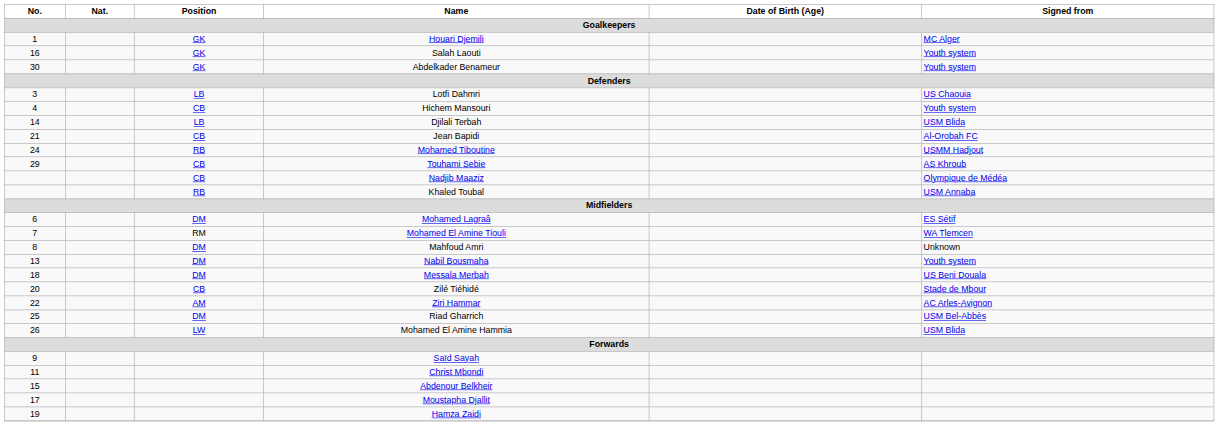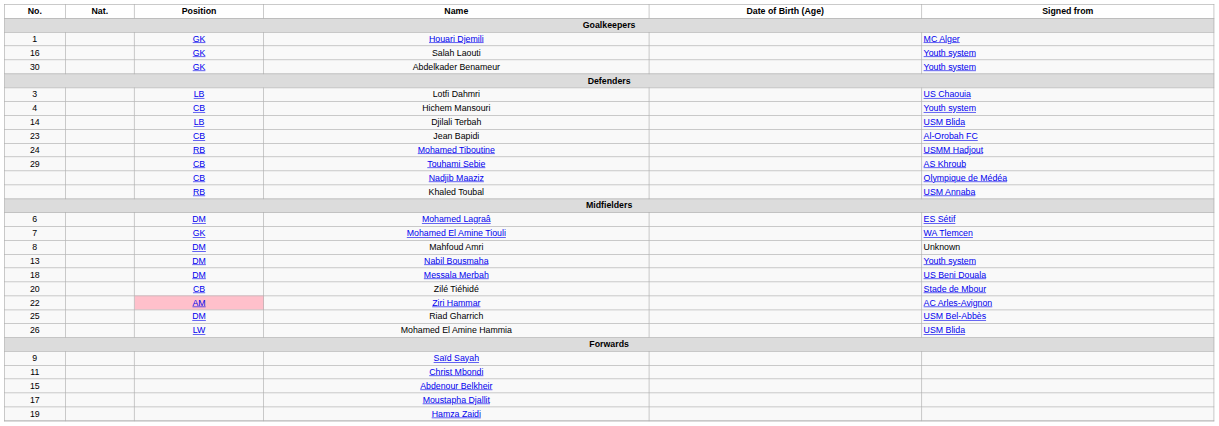Jean Bapidi | No.: 21 -> 23
Mohamed El Amine Tiouli | Position: RM -> GK
Ziri Hammar | Position: no background -> pink background
